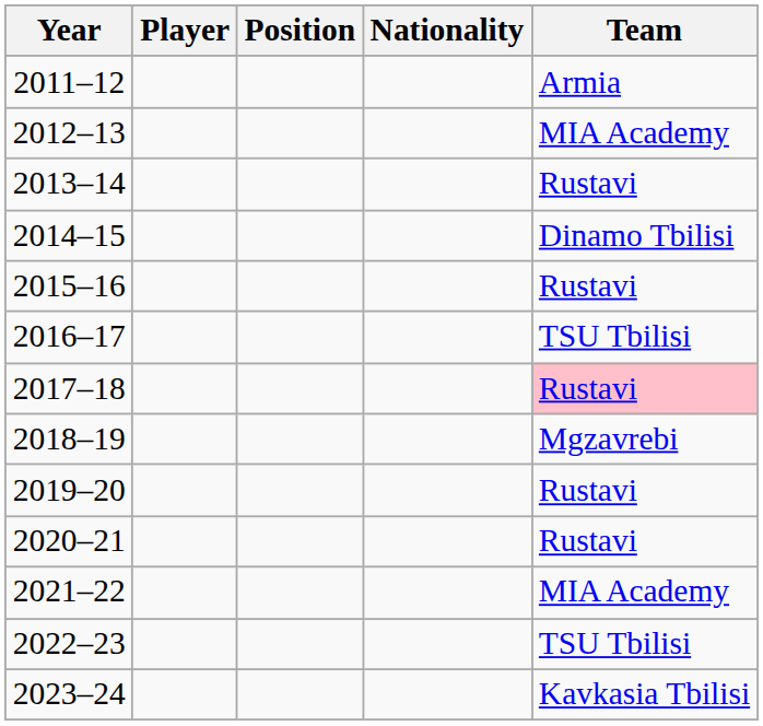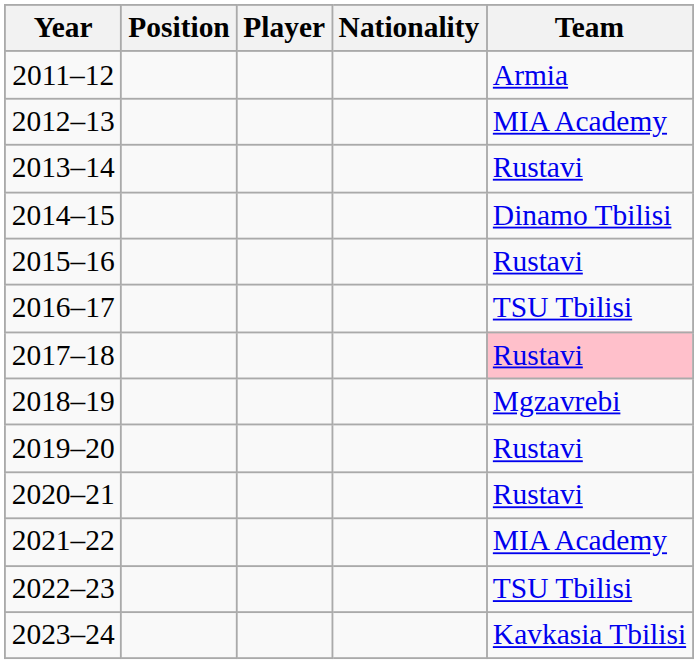columns swapped: Player <-> Position
